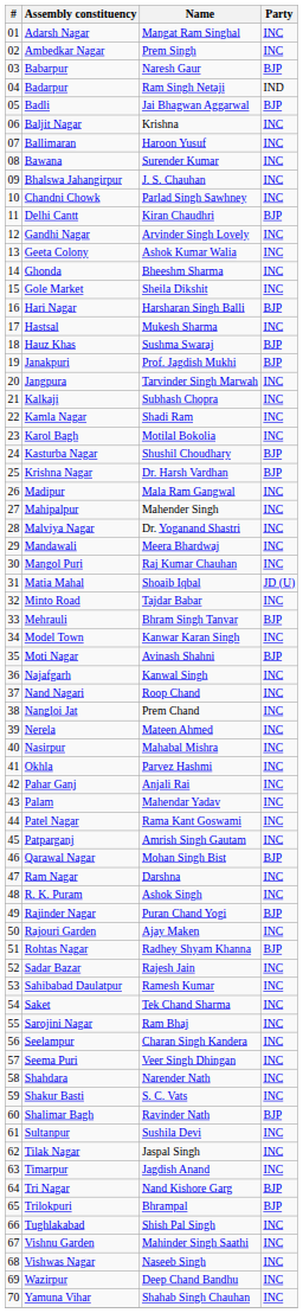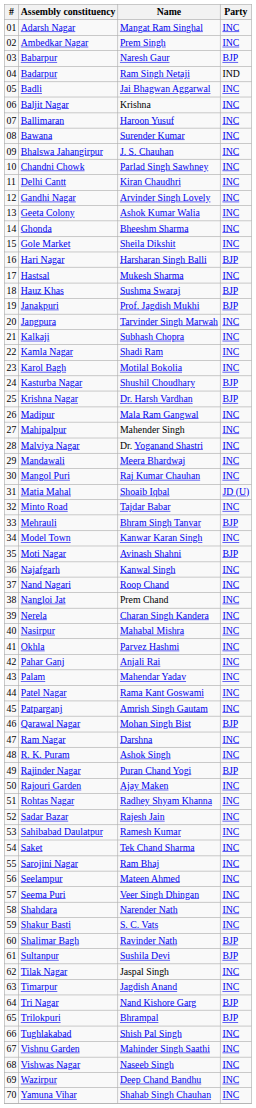Badli | Party: BJP -> INC
Delhi Cantt | Party: BJP -> INC
Nerela | Name: Mateen Ahmed -> Charan Singh Kandera
Rohtas Nagar | Party: BJP -> INC
Seelampur | Name: Charan Singh Kandera -> Mateen Ahmed
Sultanpur | Party: INC -> BJP
